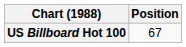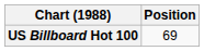US Billboard Hot 100 | Position: 67 -> 69
